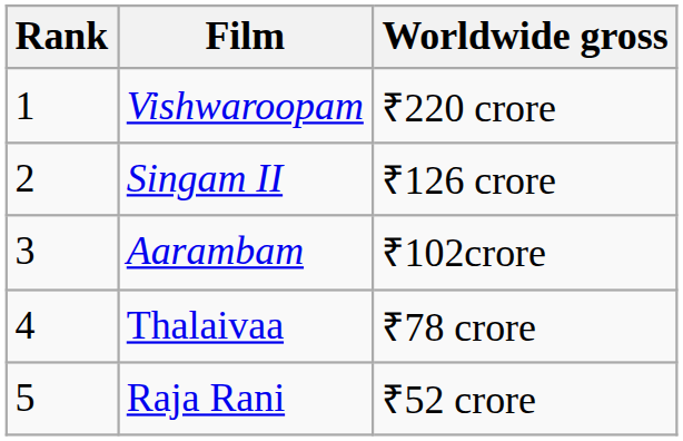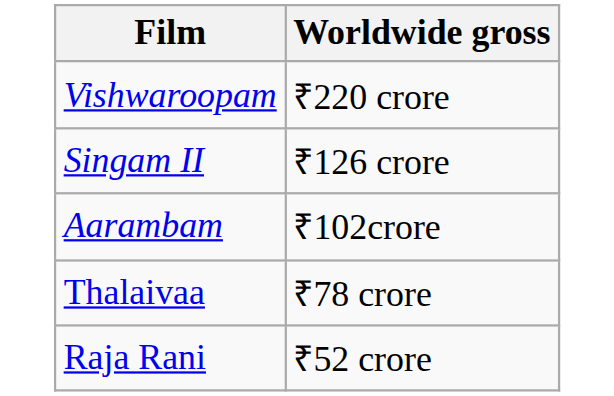- column: Rank | 1 | 2 | 3 | 4 | 5
